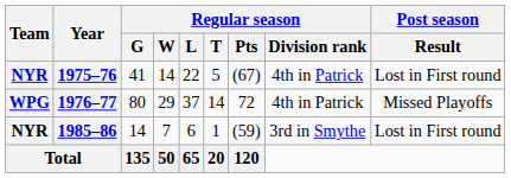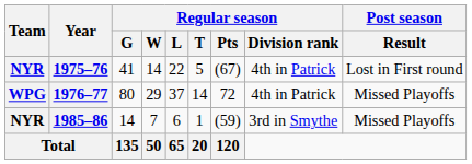1985–86 | Post season / Result: Lost in First round -> Missed Playoffs
